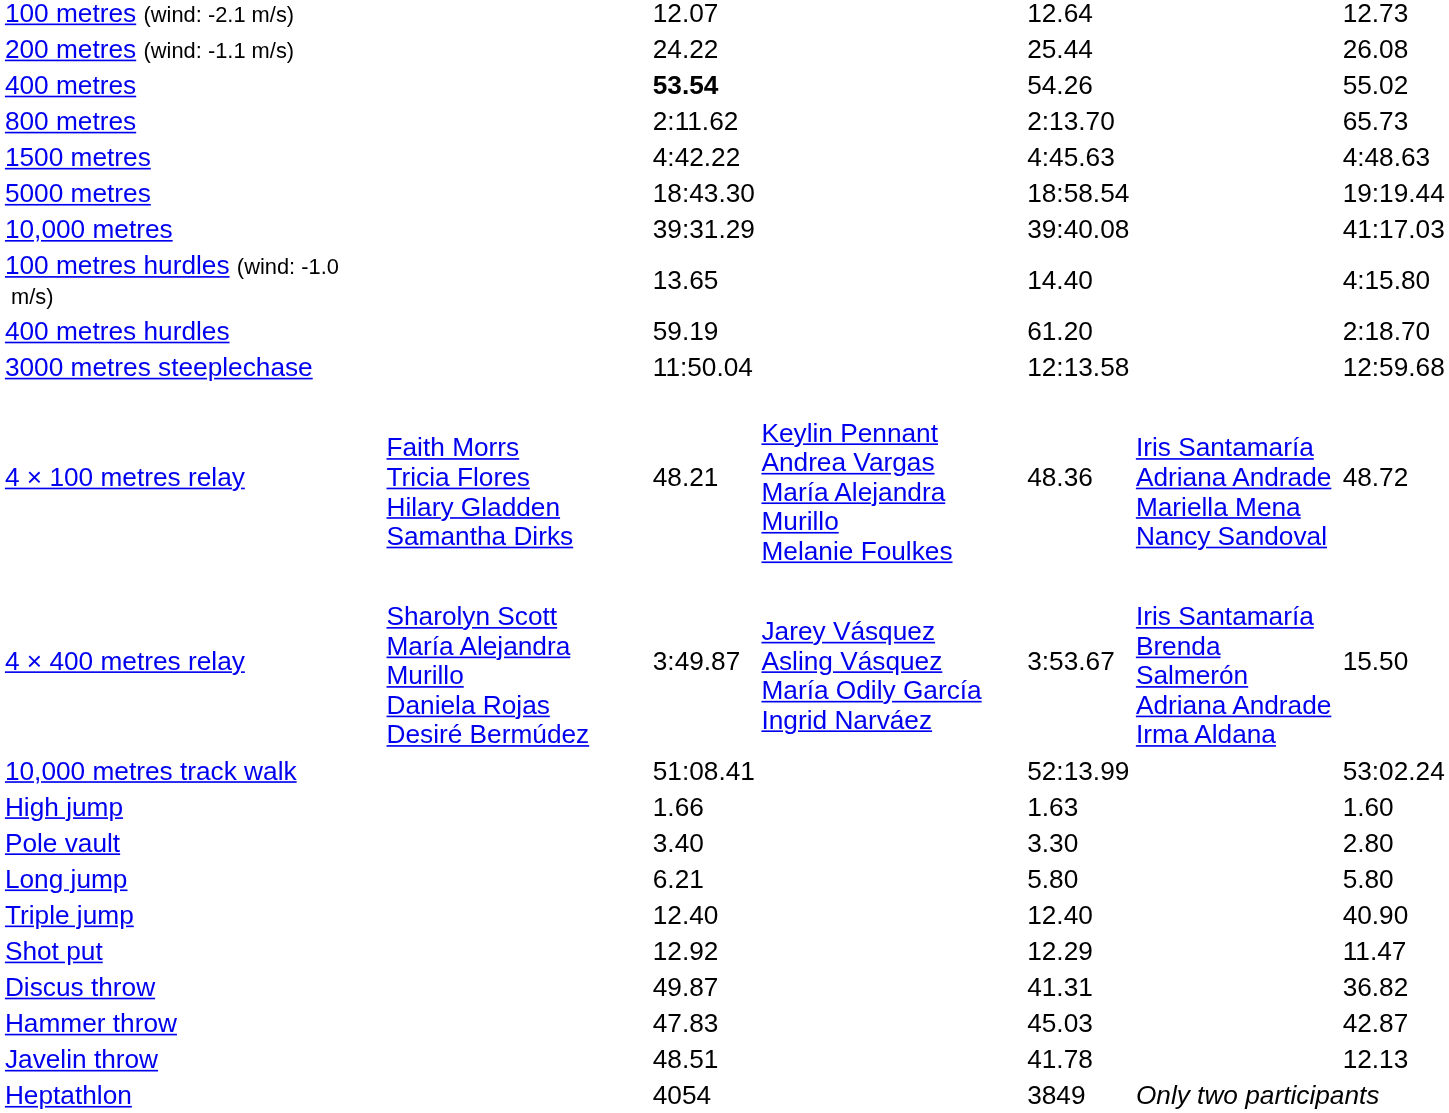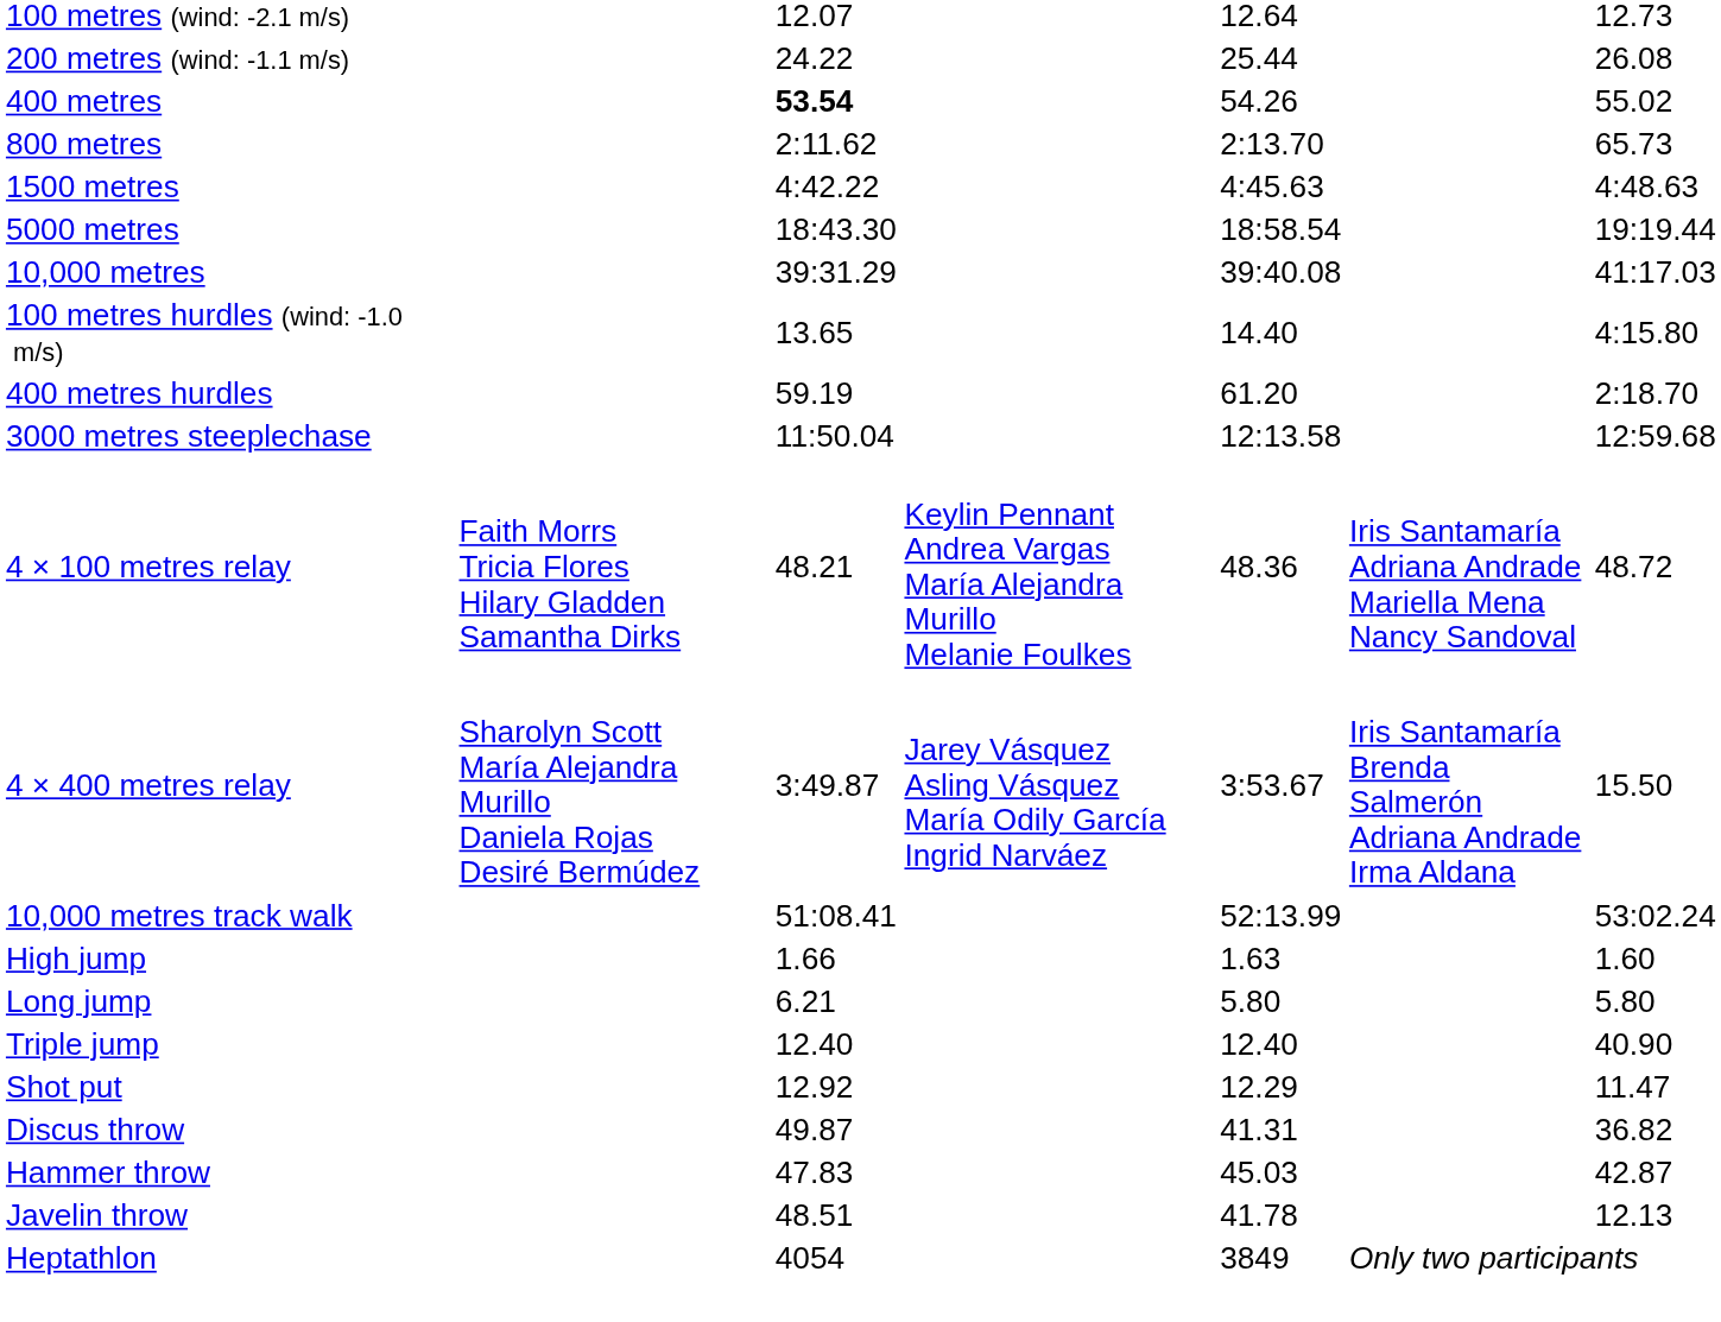- row: Pole vault | 3.40 | 3.30 | 2.80
